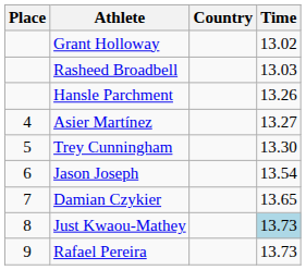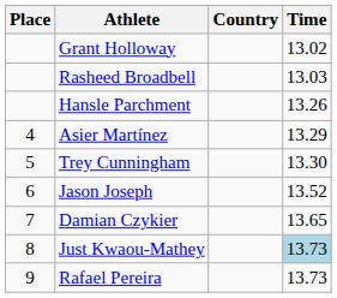Asier Martínez | Time: 13.27 -> 13.29
Jason Joseph | Time: 13.54 -> 13.52
